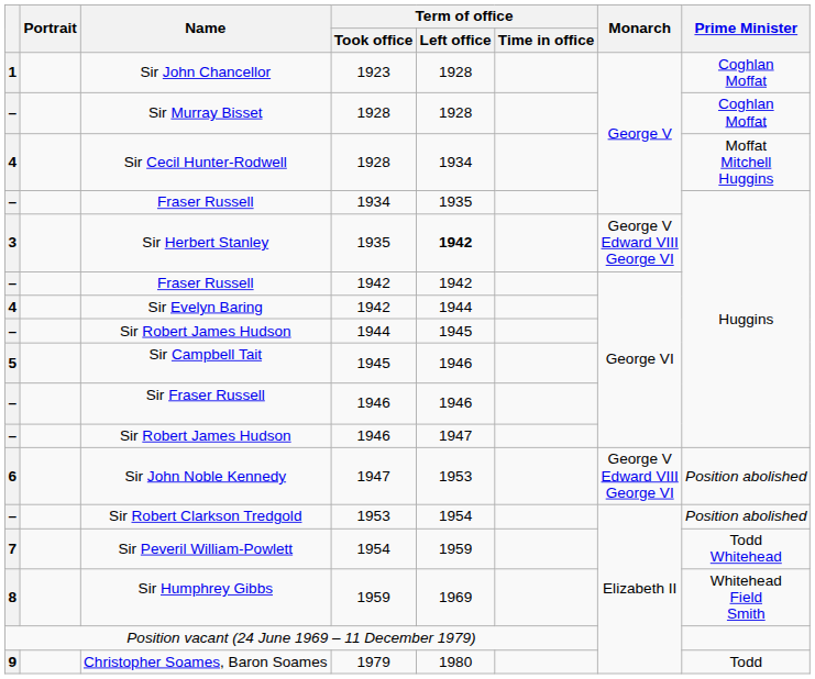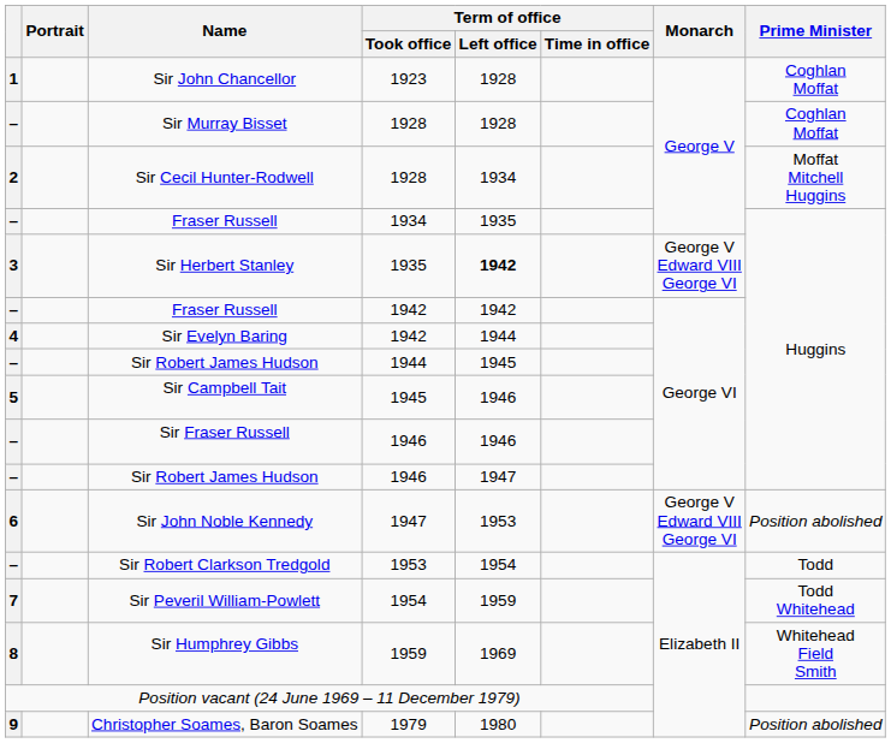Sir Cecil Hunter-Rodwell | column 1: 4 -> 2
Sir Robert Clarkson Tredgold | Prime Minister: Position abolished -> Todd
Christopher Soames, Baron Soames | Prime Minister: Todd -> Position abolished
